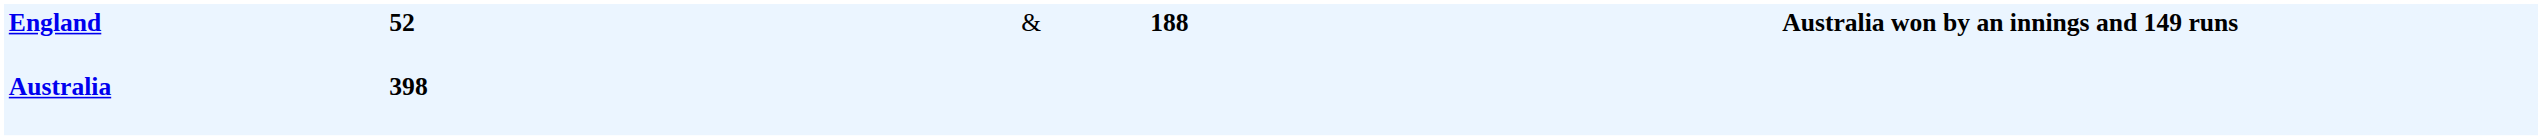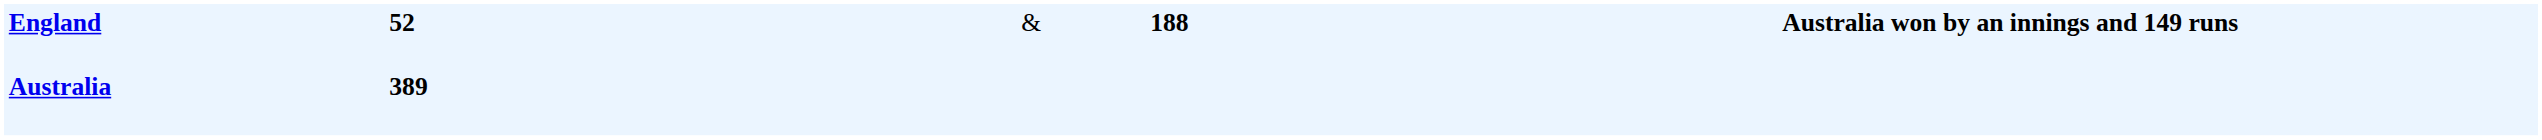Australia | column 2: 398 -> 389
